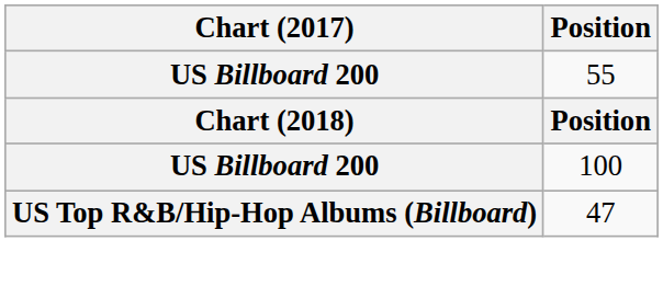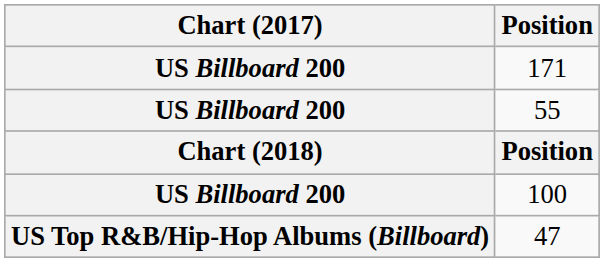+ row: US Billboard 200 | 171
